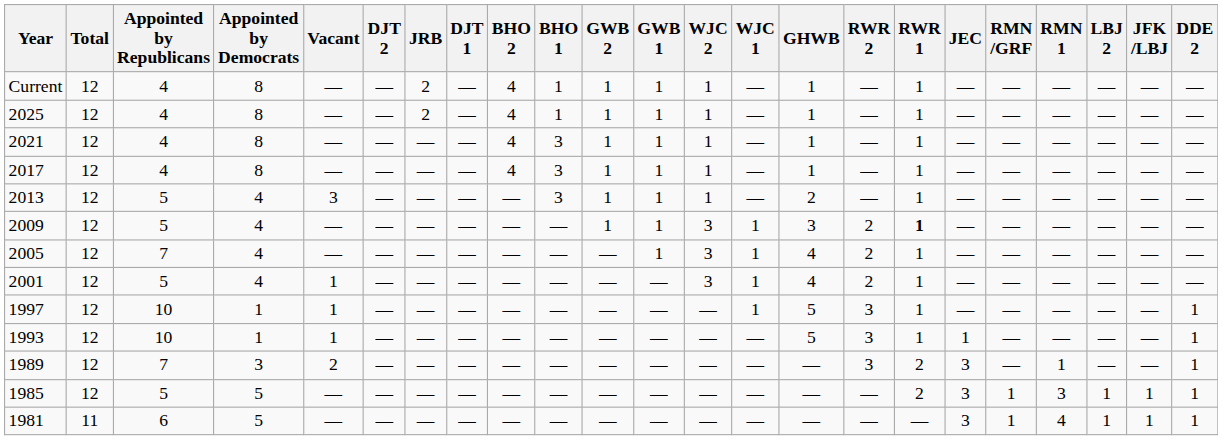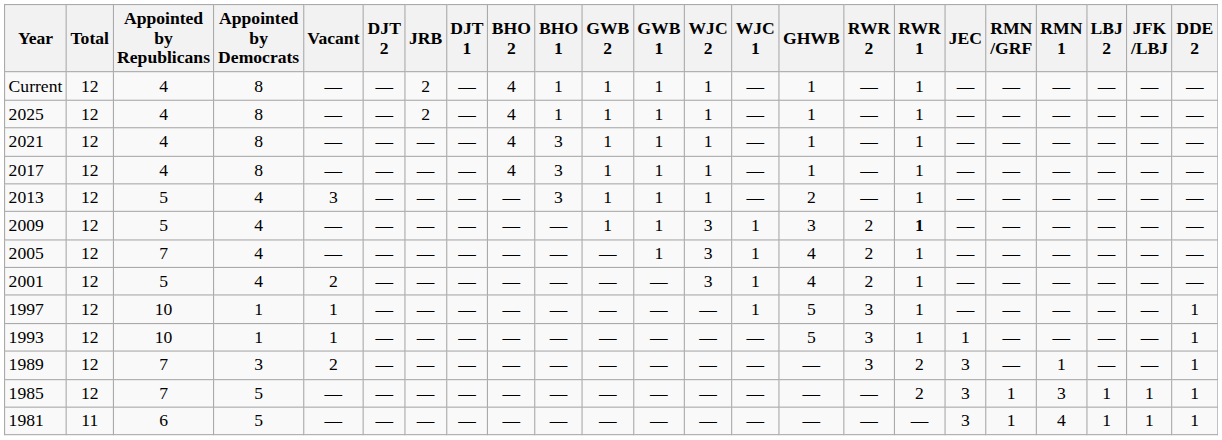2001 | Vacant: 1 -> 2
1985 | Appointed by Republicans: 5 -> 7
